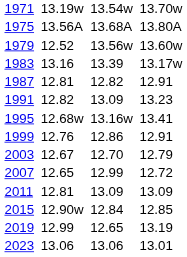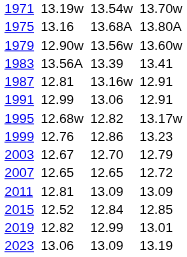1975 | column 3: 13.56A -> 13.16
1979 | column 3: 12.52 -> 12.90w
1983 | column 3: 13.16 -> 13.56A
1983 | column 7: 13.17w -> 13.41
1987 | column 5: 12.82 -> 13.16w
1991 | column 3: 12.82 -> 12.99
1991 | column 5: 13.09 -> 13.06
1991 | column 7: 13.23 -> 12.91
1995 | column 5: 13.16w -> 12.82
1995 | column 7: 13.41 -> 13.17w
1999 | column 7: 12.91 -> 13.23
2007 | column 5: 12.99 -> 12.65
2015 | column 3: 12.90w -> 12.52
2019 | column 3: 12.99 -> 12.82
2019 | column 5: 12.65 -> 12.99
2019 | column 7: 13.19 -> 13.01
2023 | column 5: 13.06 -> 13.09
2023 | column 7: 13.01 -> 13.19
